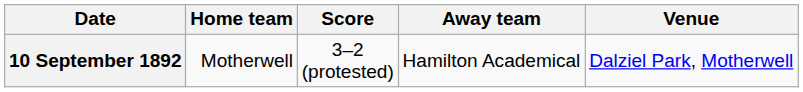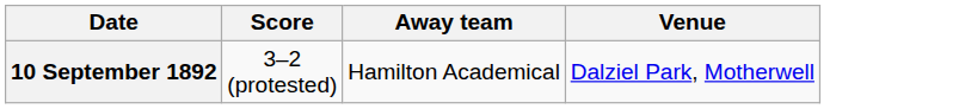- column: Home team | Motherwell
